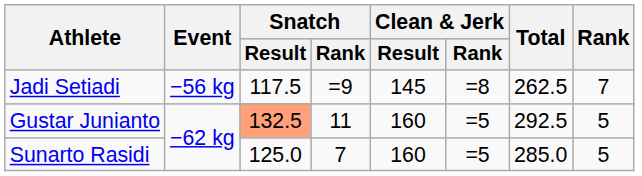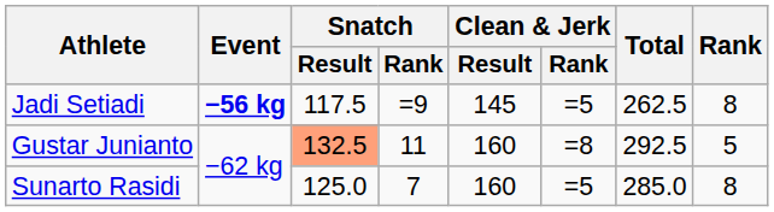Jadi Setiadi | Event: normal -> bold
Jadi Setiadi | Clean & Jerk / Rank: =8 -> =5
Jadi Setiadi | Rank: 7 -> 8
Gustar Junianto | Clean & Jerk / Rank: =5 -> =8
Sunarto Rasidi | Rank: 5 -> 8
